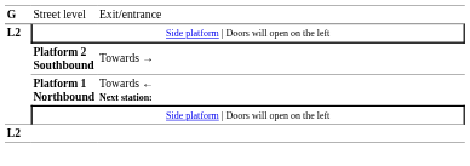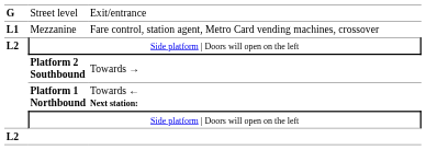+ row: L1 | Mezzanine | Fare control, station agent, Metro Card vending machines, crossover
